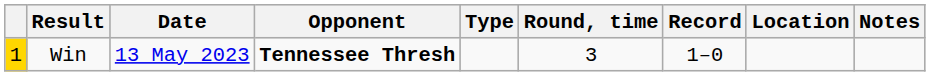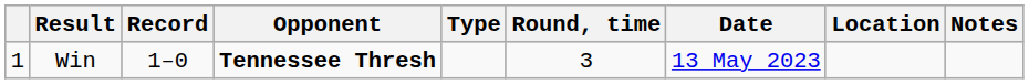columns swapped: Record <-> Date
Win | column 1: gold background -> no background
